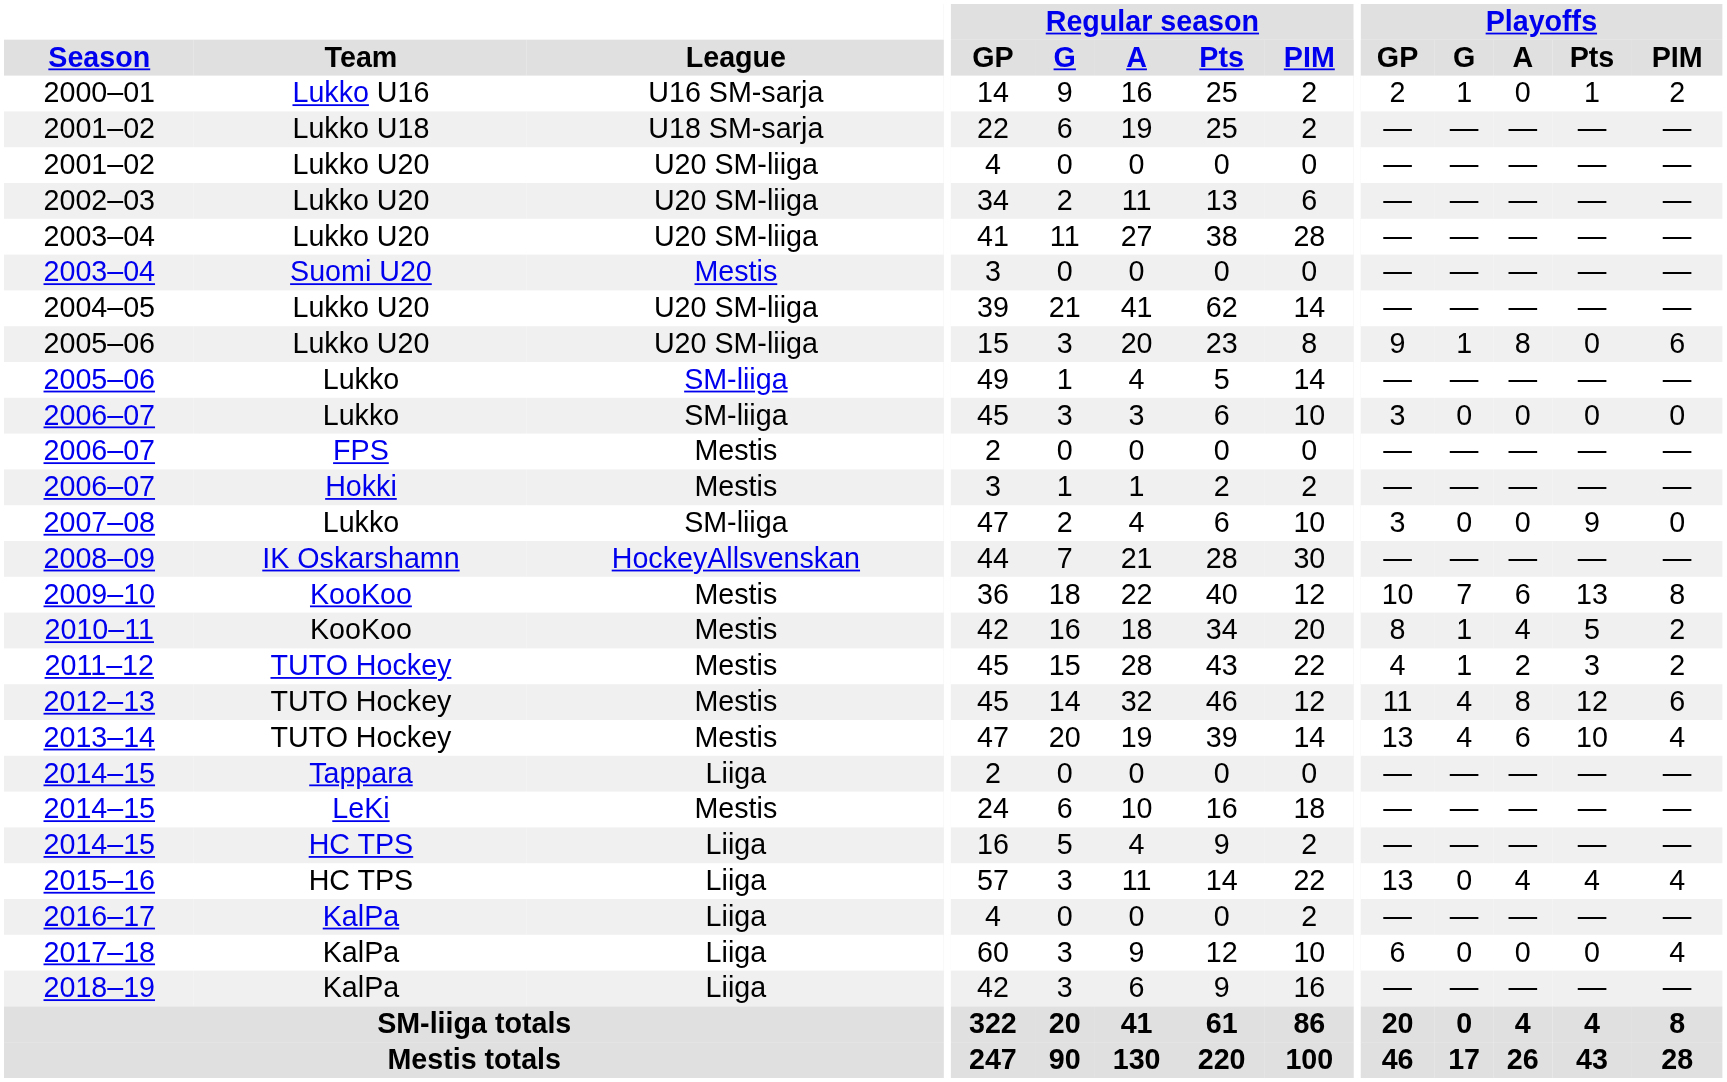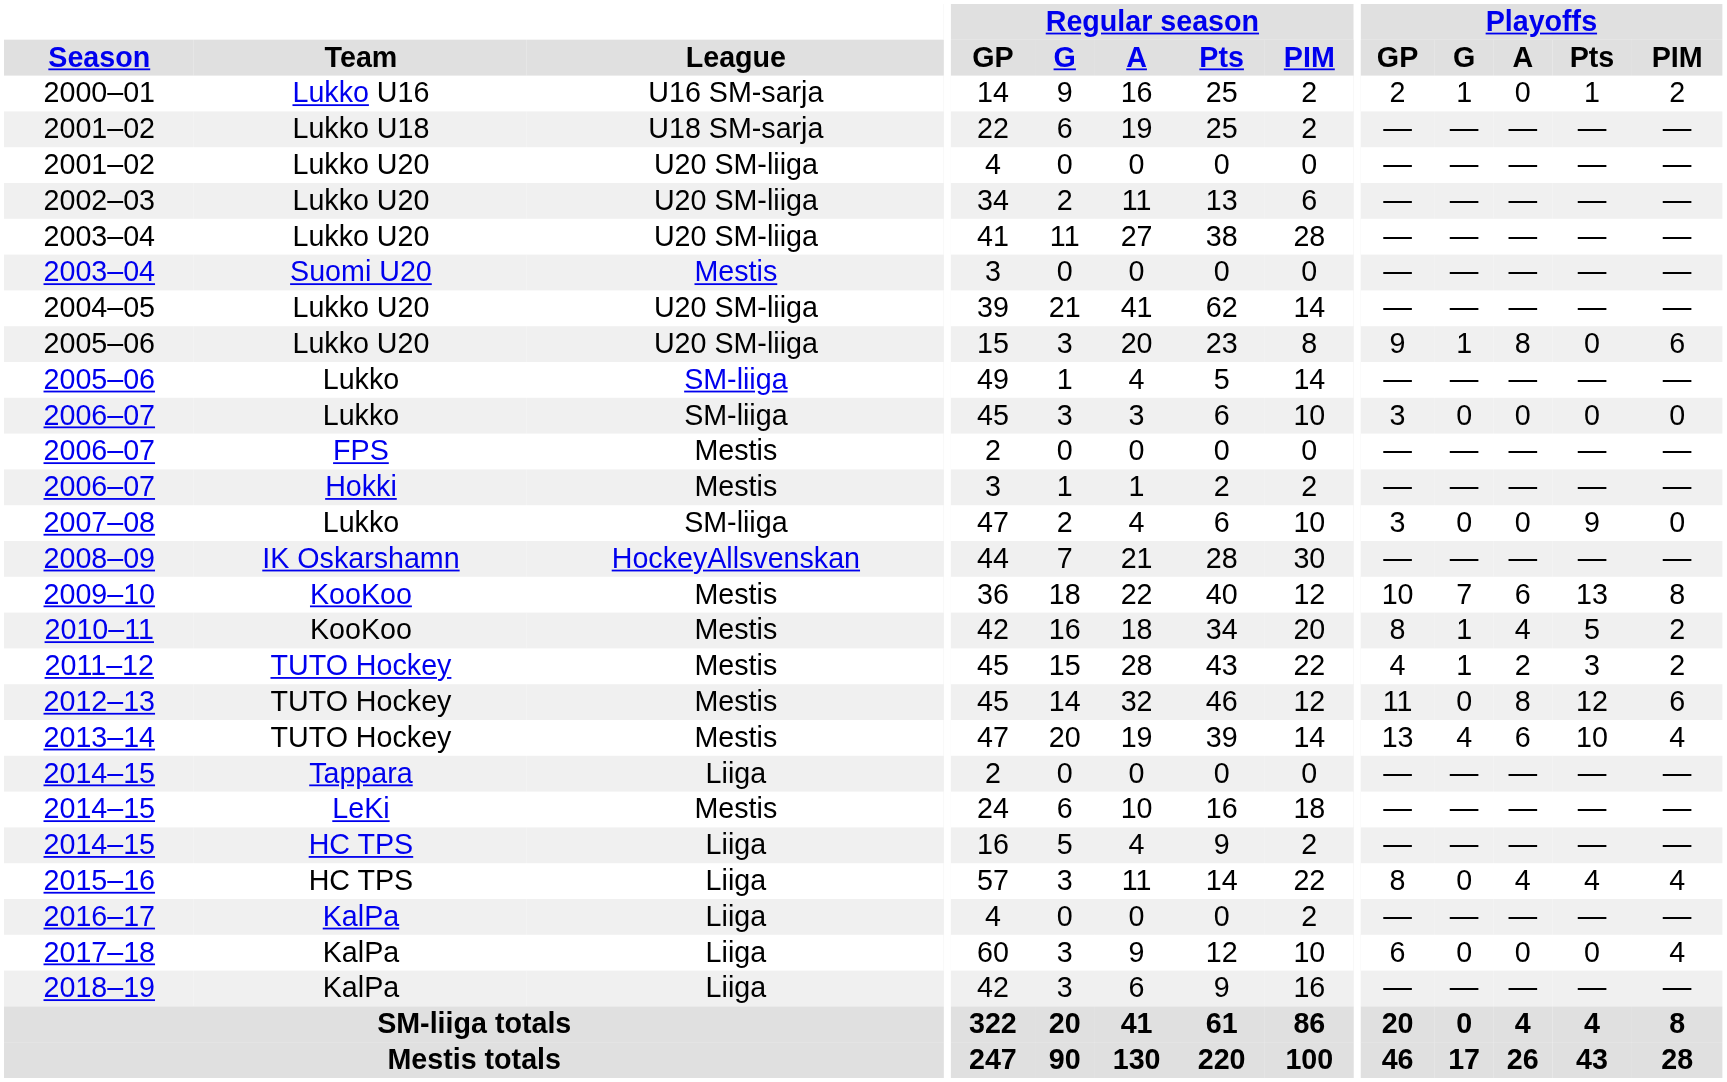2012–13 | Playoffs / G: 4 -> 0
2015–16 | Playoffs / GP: 13 -> 8
